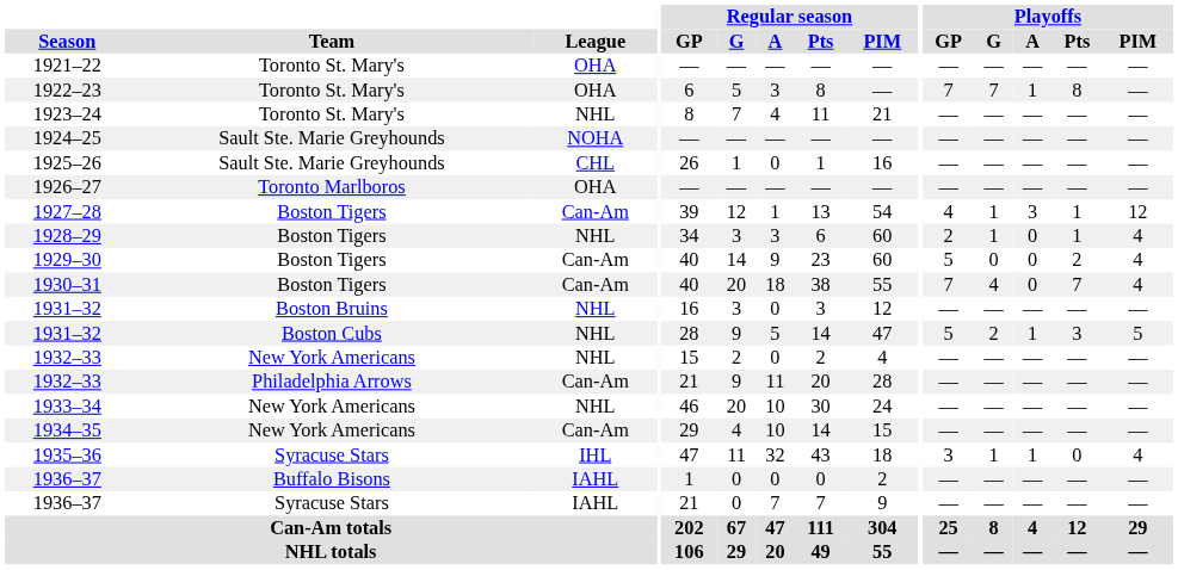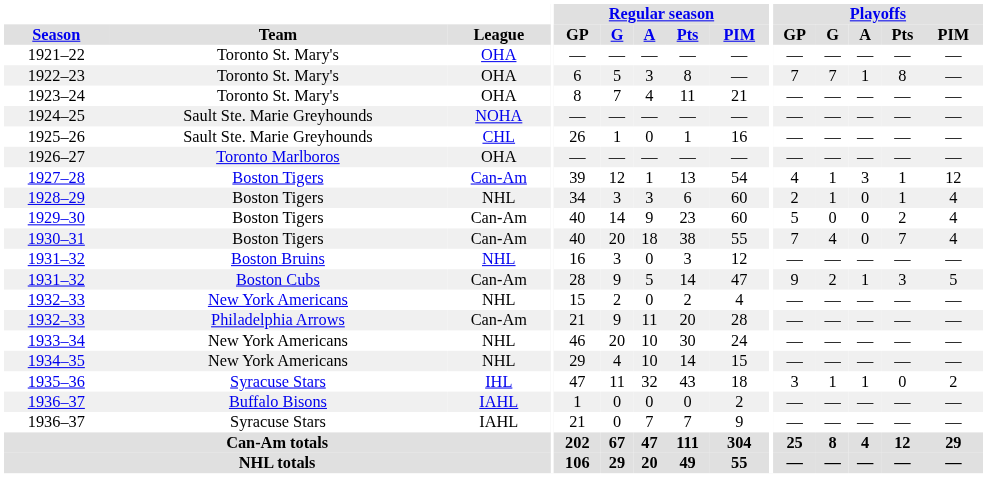1923–24 | League: NHL -> OHA
1931–32 / Boston Cubs | League: NHL -> Can-Am
1931–32 / Boston Cubs | Playoffs / GP: 5 -> 9
1934–35 | League: Can-Am -> NHL
1935–36 | Playoffs / PIM: 4 -> 2
